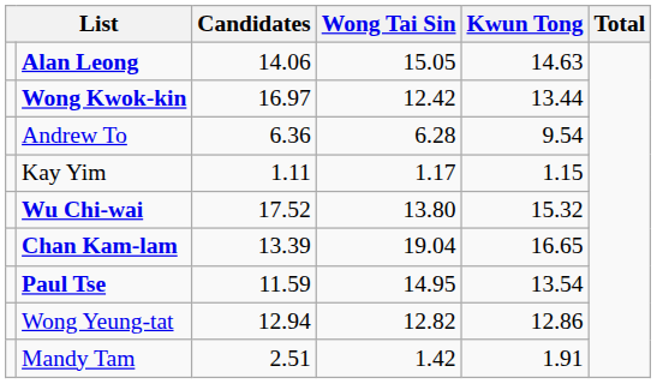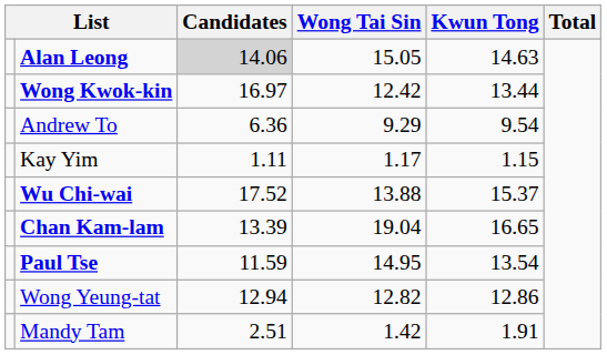Alan Leong | Candidates: no background -> lightgrey background
Andrew To | Wong Tai Sin: 6.28 -> 9.29
Wu Chi-wai | Wong Tai Sin: 13.80 -> 13.88
Wu Chi-wai | Kwun Tong: 15.32 -> 15.37
